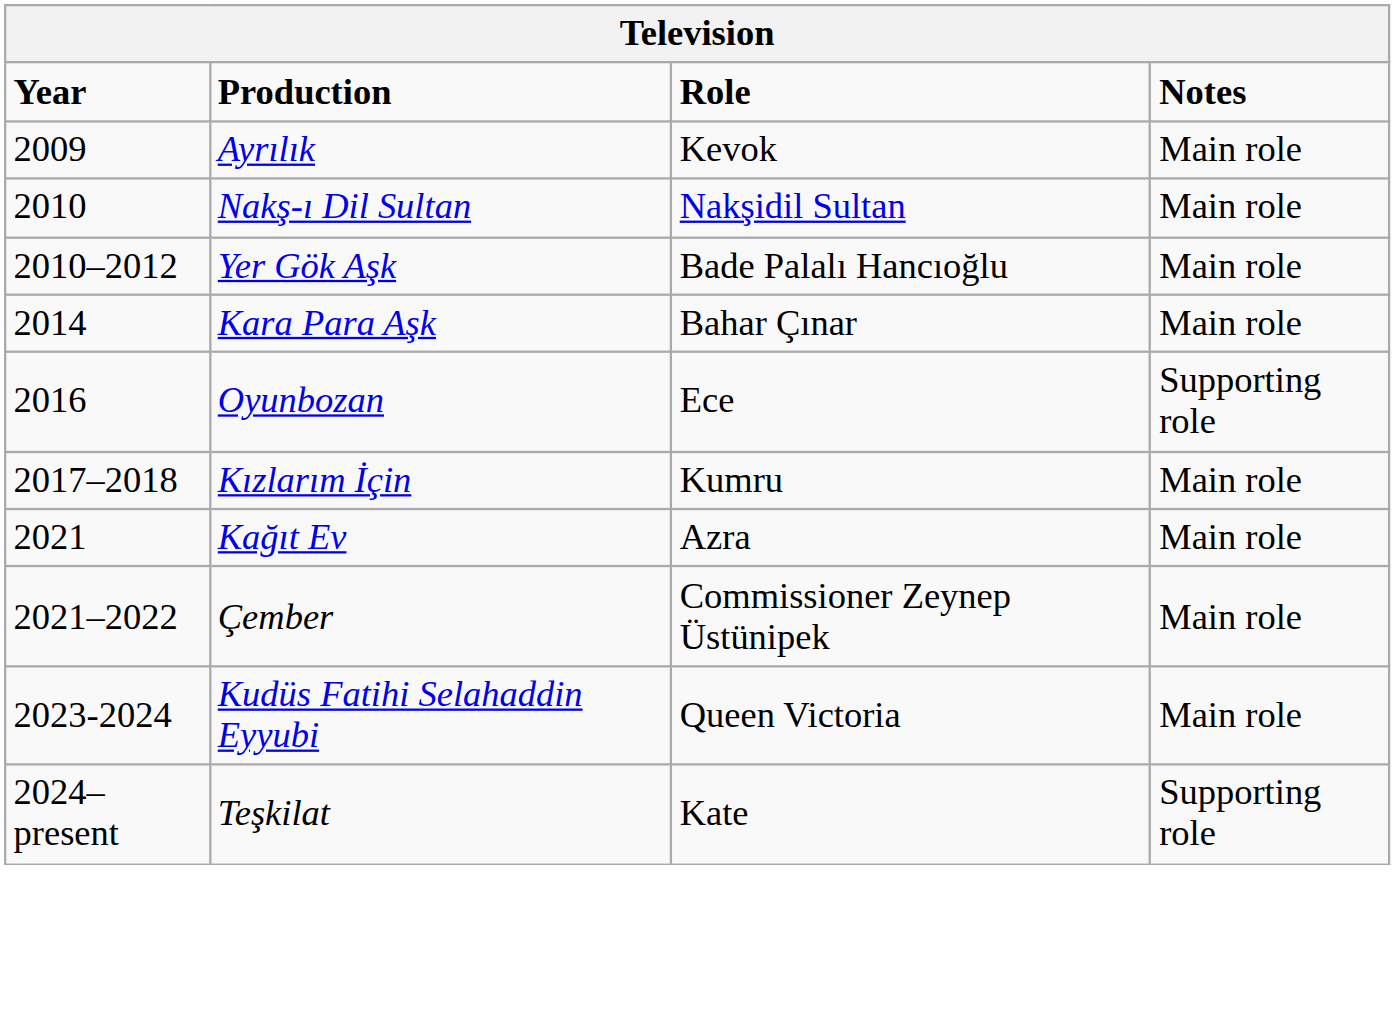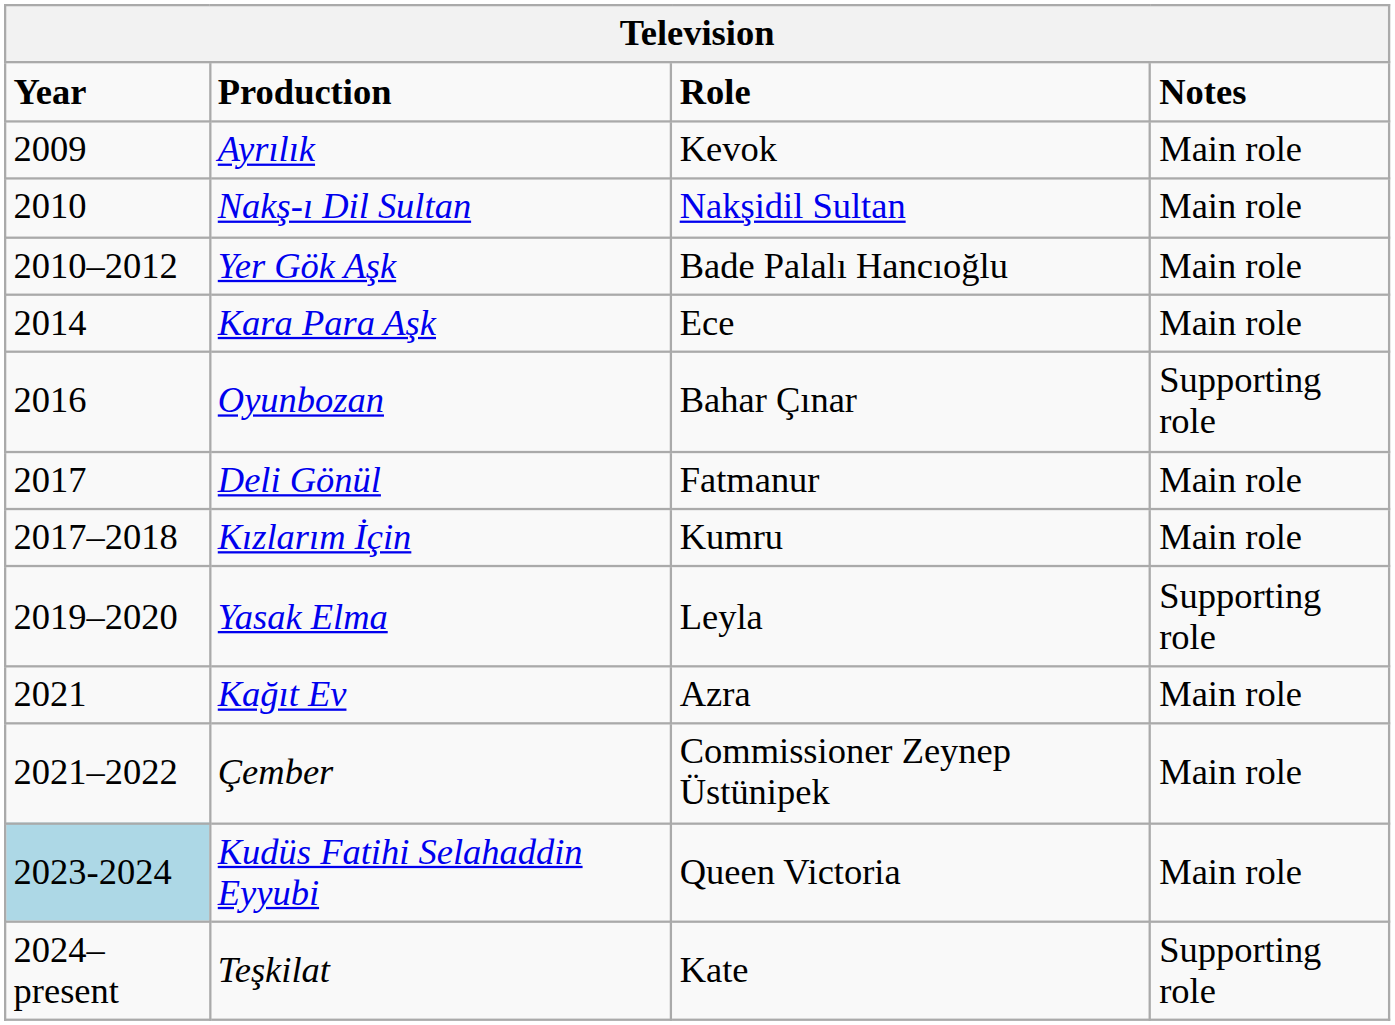Kara Para Aşk | Role: Bahar Çınar -> Ece
Oyunbozan | Role: Ece -> Bahar Çınar
+ row: 2017 | Deli Gönül | Fatmanur | Main role
+ row: 2019–2020 | Yasak Elma | Leyla | Supporting role
Kudüs Fatihi Selahaddin Eyyubi | Year: no background -> lightblue background
